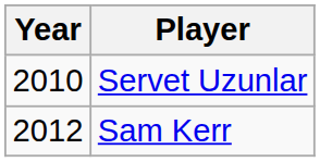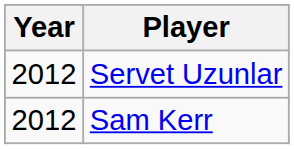Servet Uzunlar | Year: 2010 -> 2012
